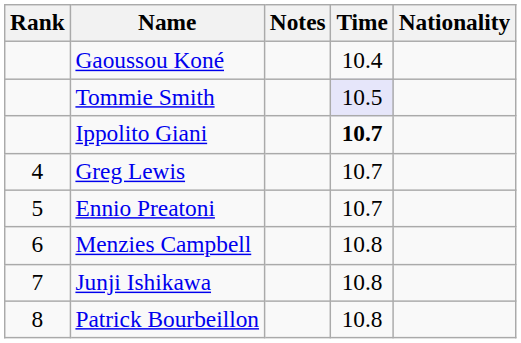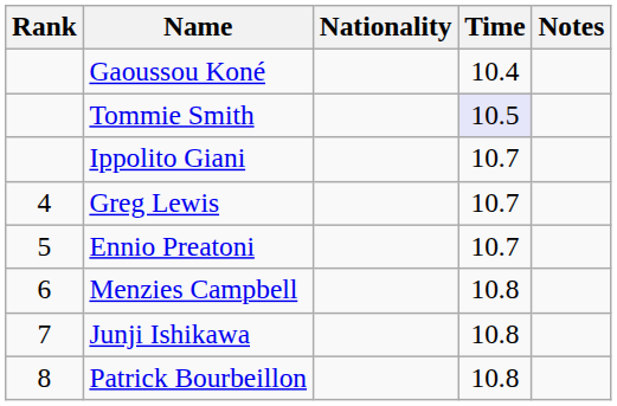columns swapped: Nationality <-> Notes
Ippolito Giani | Time: bold -> normal
